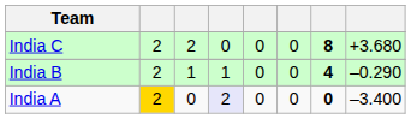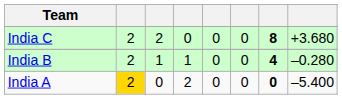India B | column 8: –0.290 -> –0.280
India A | column 4: lavender background -> no background
India A | column 8: –3.400 -> –5.400
